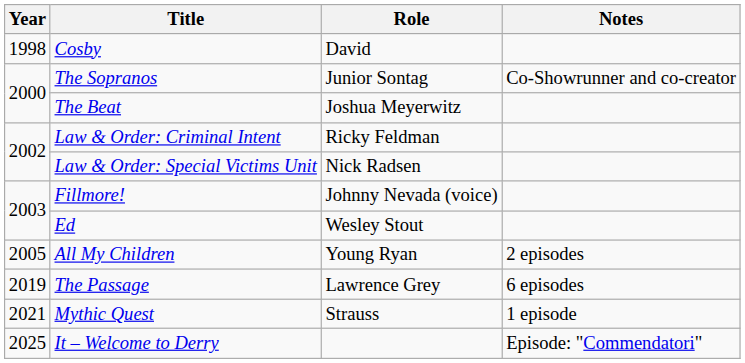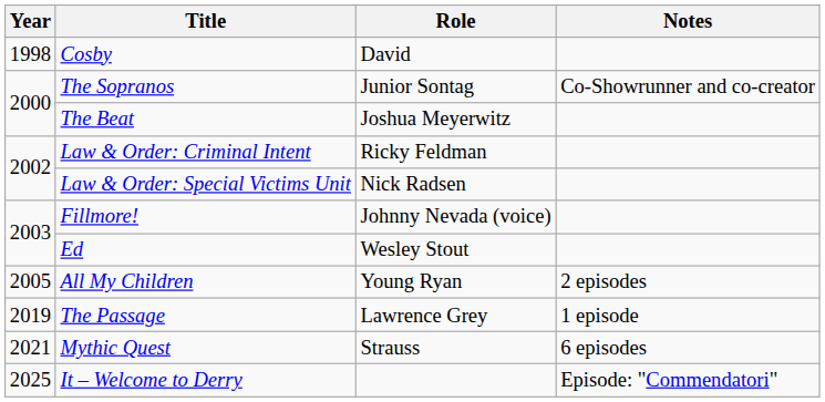The Passage | Notes: 6 episodes -> 1 episode
Mythic Quest | Notes: 1 episode -> 6 episodes
